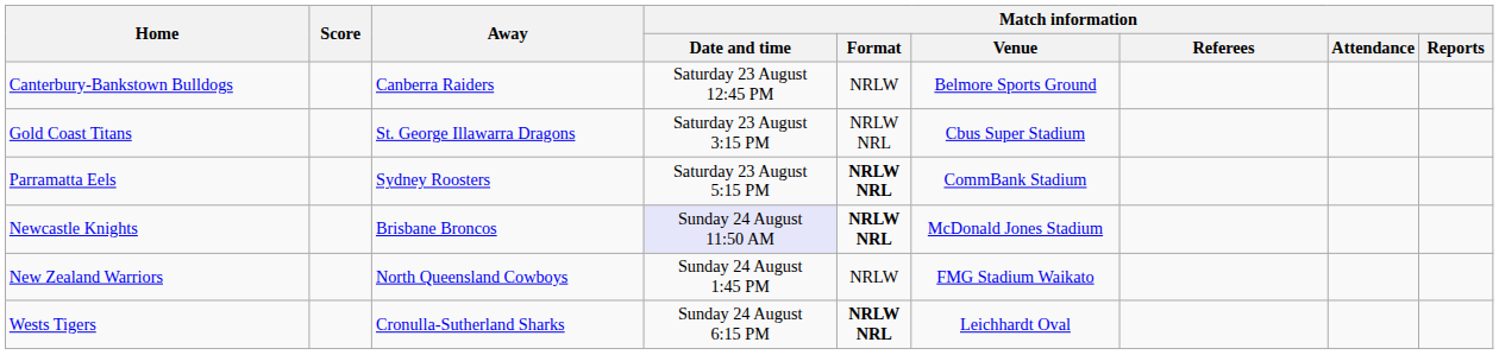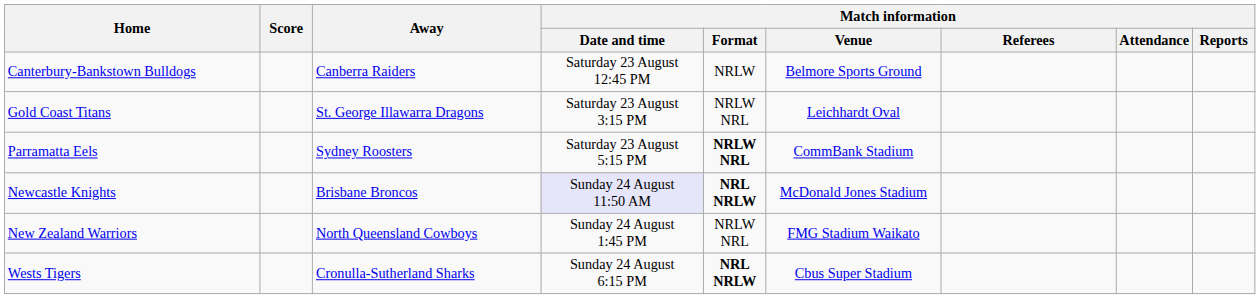Gold Coast Titans | Match information / Venue: Cbus Super Stadium -> Leichhardt Oval
Newcastle Knights | Match information / Format: NRLW NRL -> NRL NRLW
New Zealand Warriors | Match information / Format: NRLW -> NRLW NRL
Wests Tigers | Match information / Format: NRLW NRL -> NRL NRLW
Wests Tigers | Match information / Venue: Leichhardt Oval -> Cbus Super Stadium
